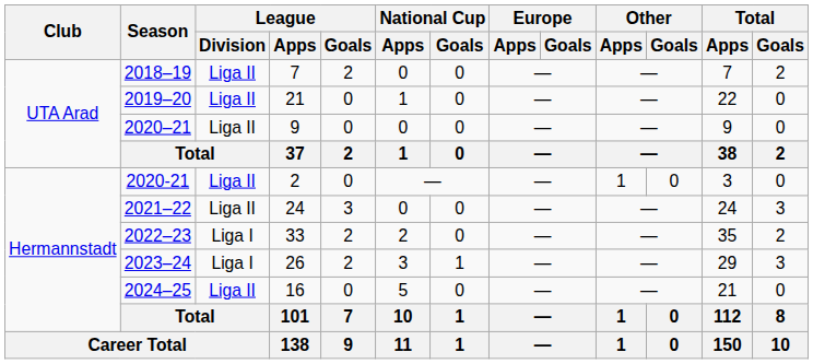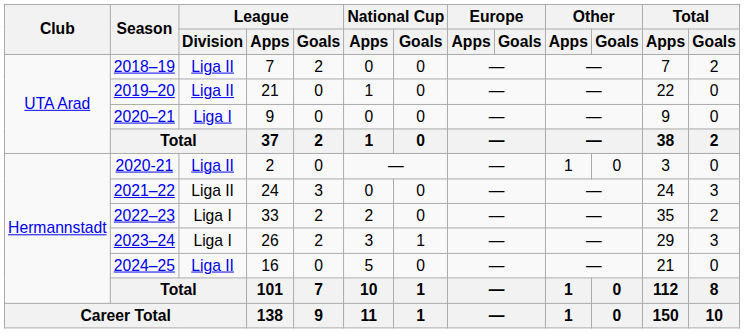2020–21 | League / Division: Liga II -> Liga I
